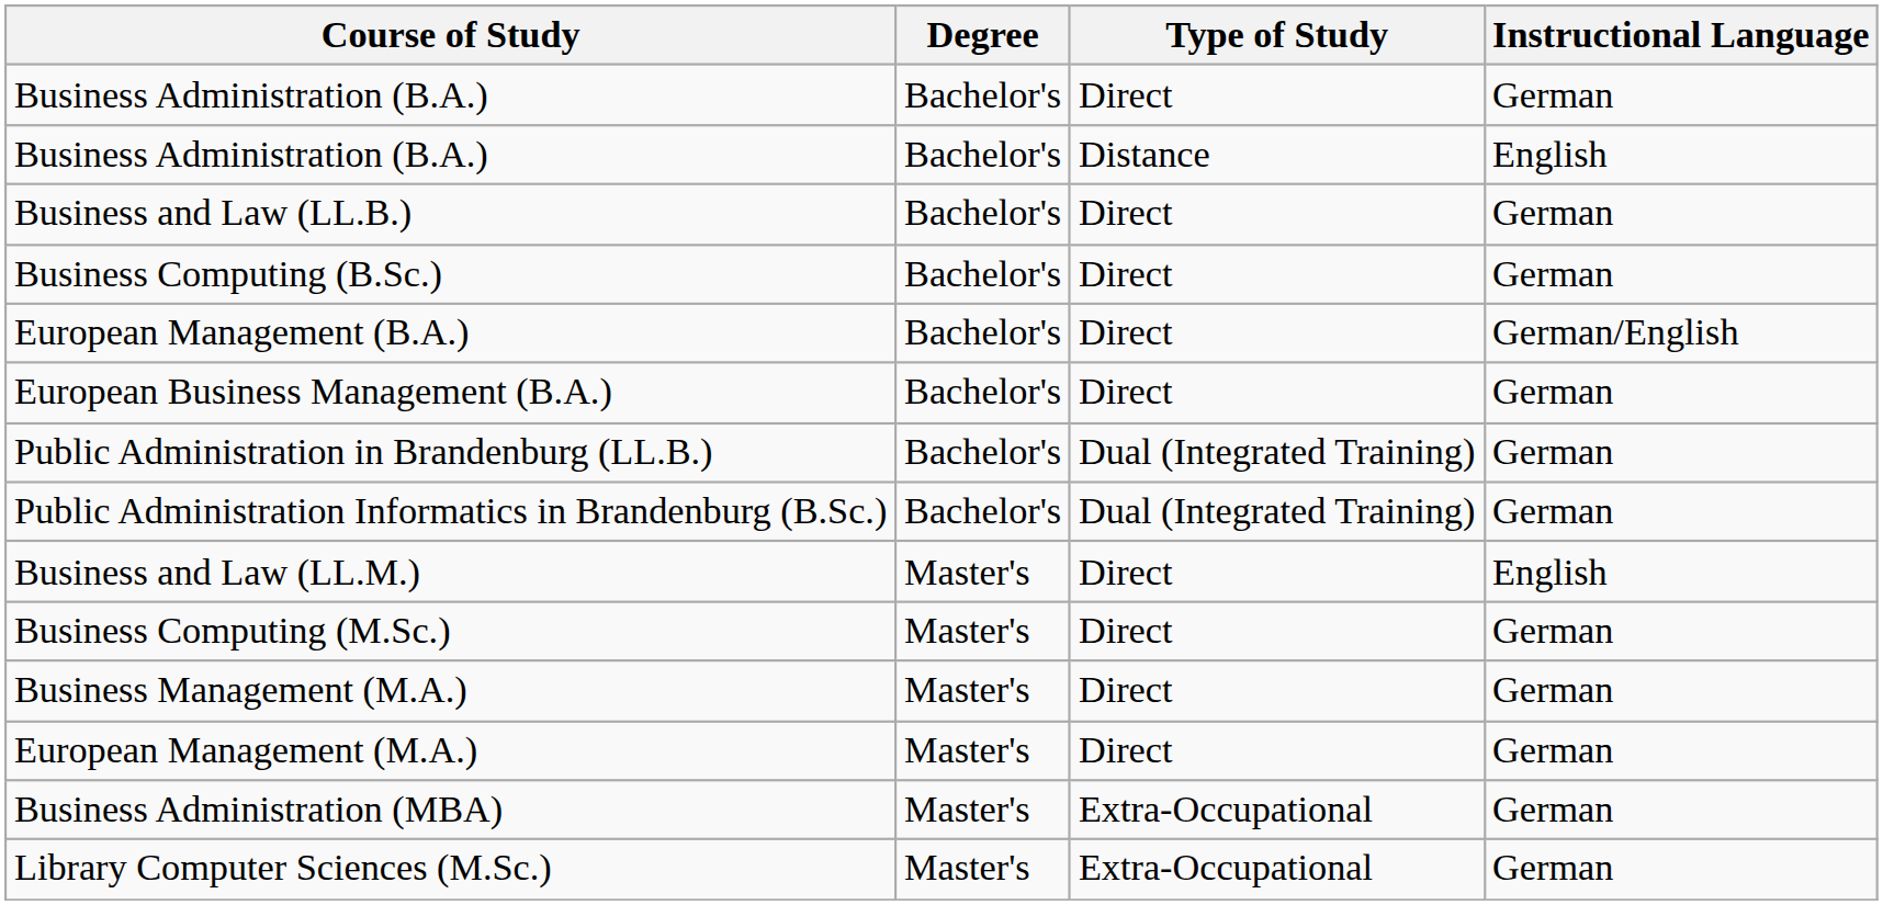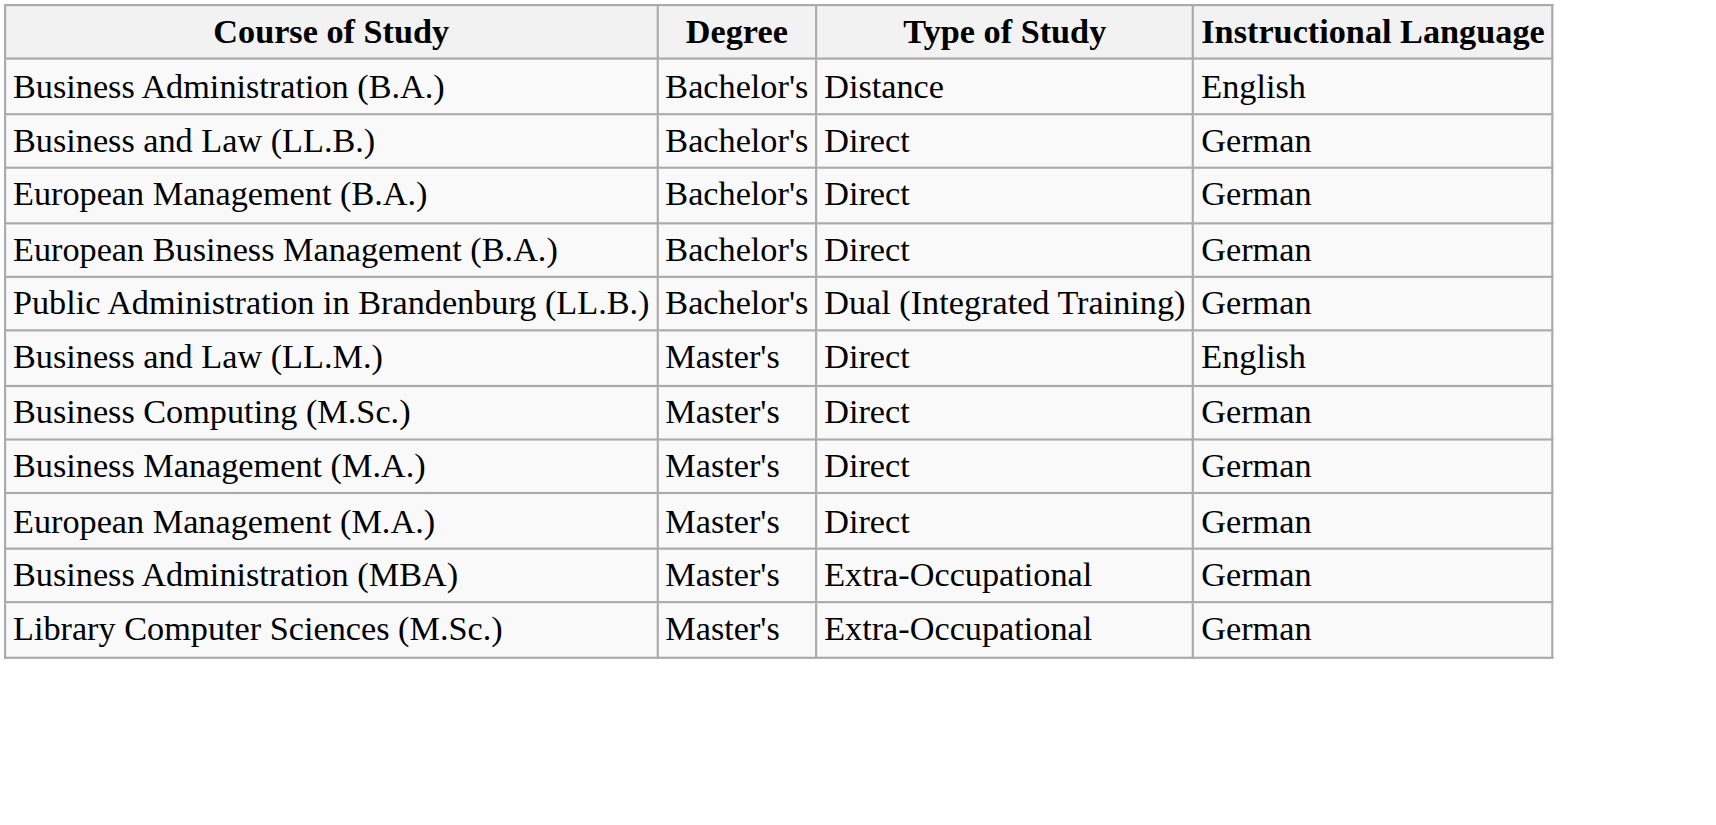- row: Business Administration (B.A.) | Bachelor's | Direct | German
- row: Business Computing (B.Sc.) | Bachelor's | Direct | German
European Management (B.A.) | Instructional Language: German/English -> German
- row: Public Administration Informatics in Brandenburg (B.Sc.) | Bachelor's | Dual (Integrated Training) | German
